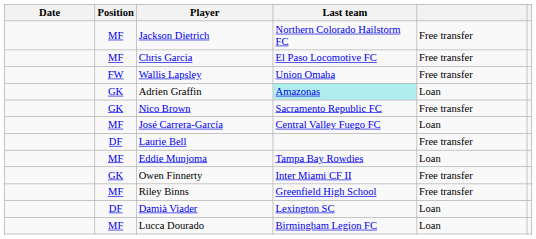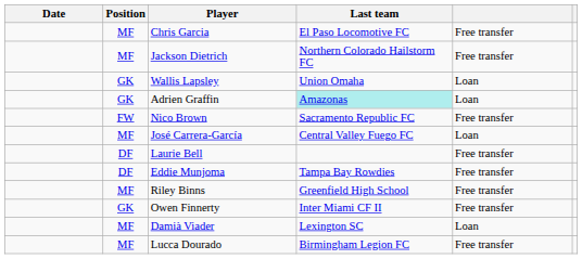rows swapped: Jackson Dietrich <-> Chris Garcia
Wallis Lapsley | Position: FW -> GK
Wallis Lapsley | column 5: Free transfer -> Loan
Nico Brown | Position: GK -> FW
Eddie Munjoma | Position: MF -> DF
Eddie Munjoma | column 5: Loan -> Free transfer
rows swapped: Owen Finnerty <-> Riley Binns
Damià Viader | Position: DF -> MF
Lucca Dourado | column 5: Loan -> Free transfer
